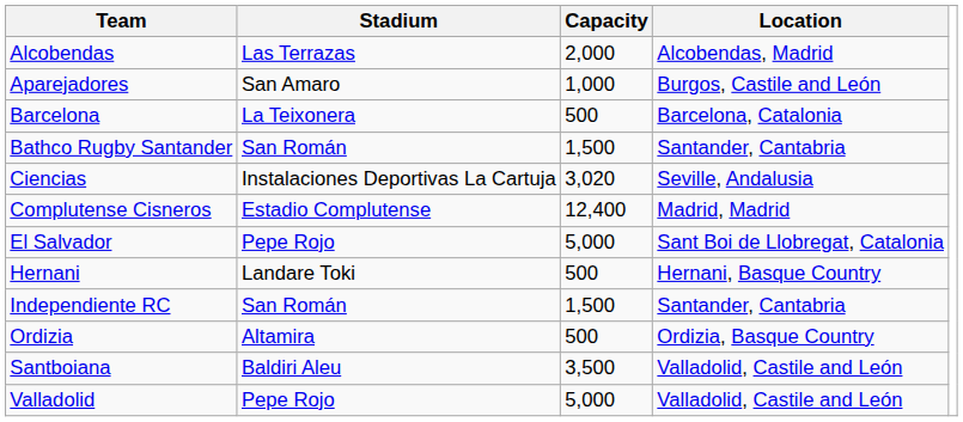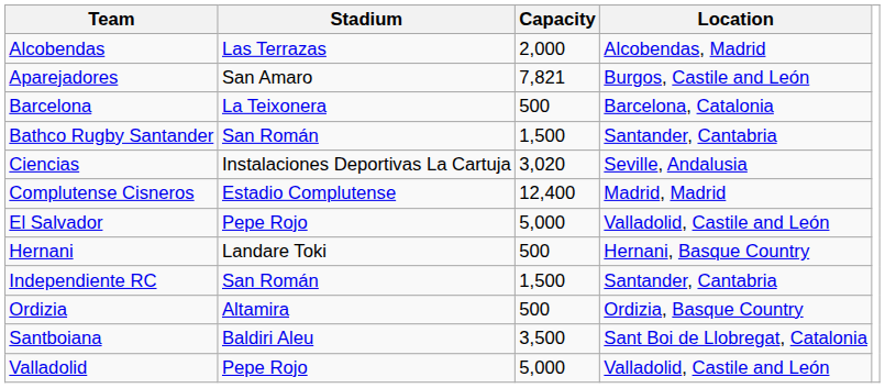Aparejadores | Capacity: 1,000 -> 7,821
El Salvador | Location: Sant Boi de Llobregat, Catalonia -> Valladolid, Castile and León
Santboiana | Location: Valladolid, Castile and León -> Sant Boi de Llobregat, Catalonia
